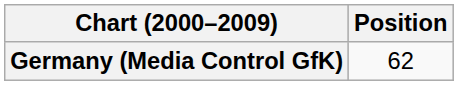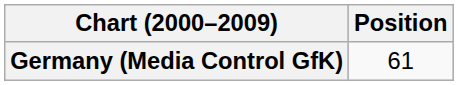Germany (Media Control GfK) | Position: 62 -> 61
